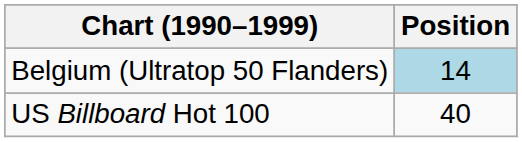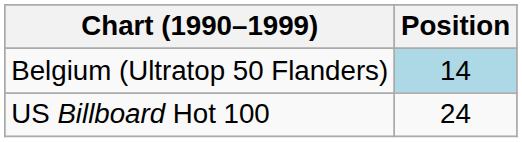US Billboard Hot 100 | Position: 40 -> 24
